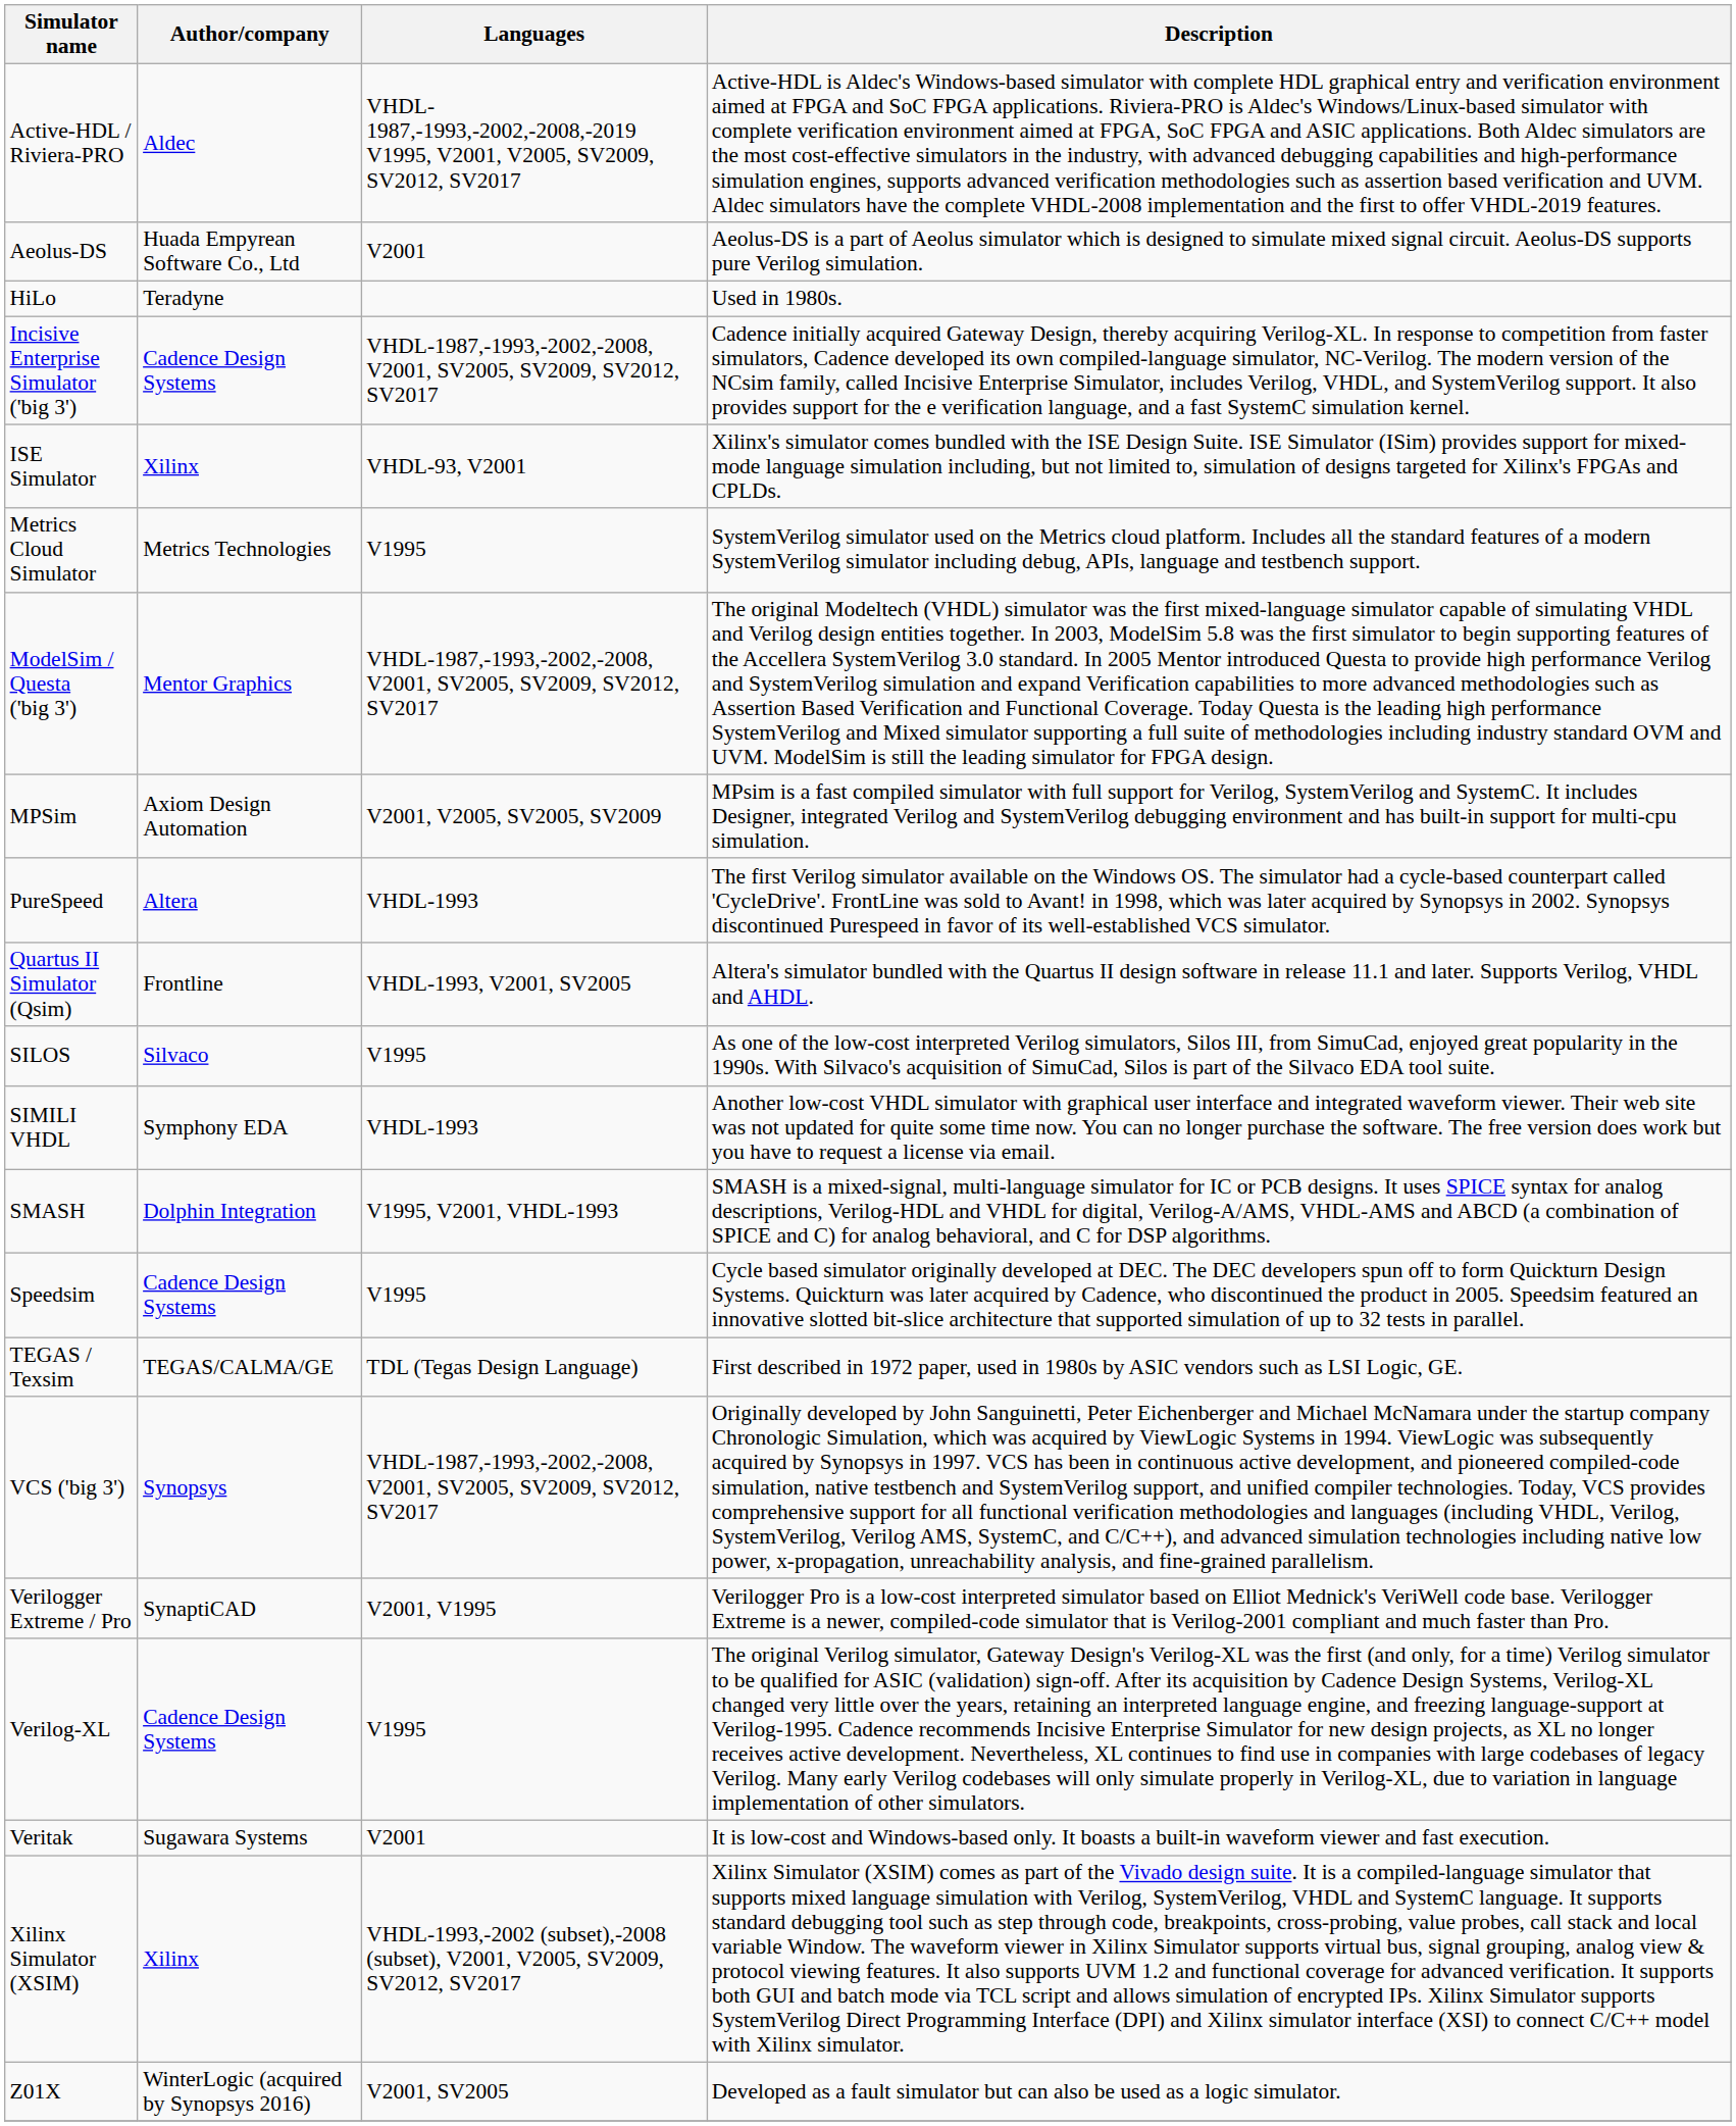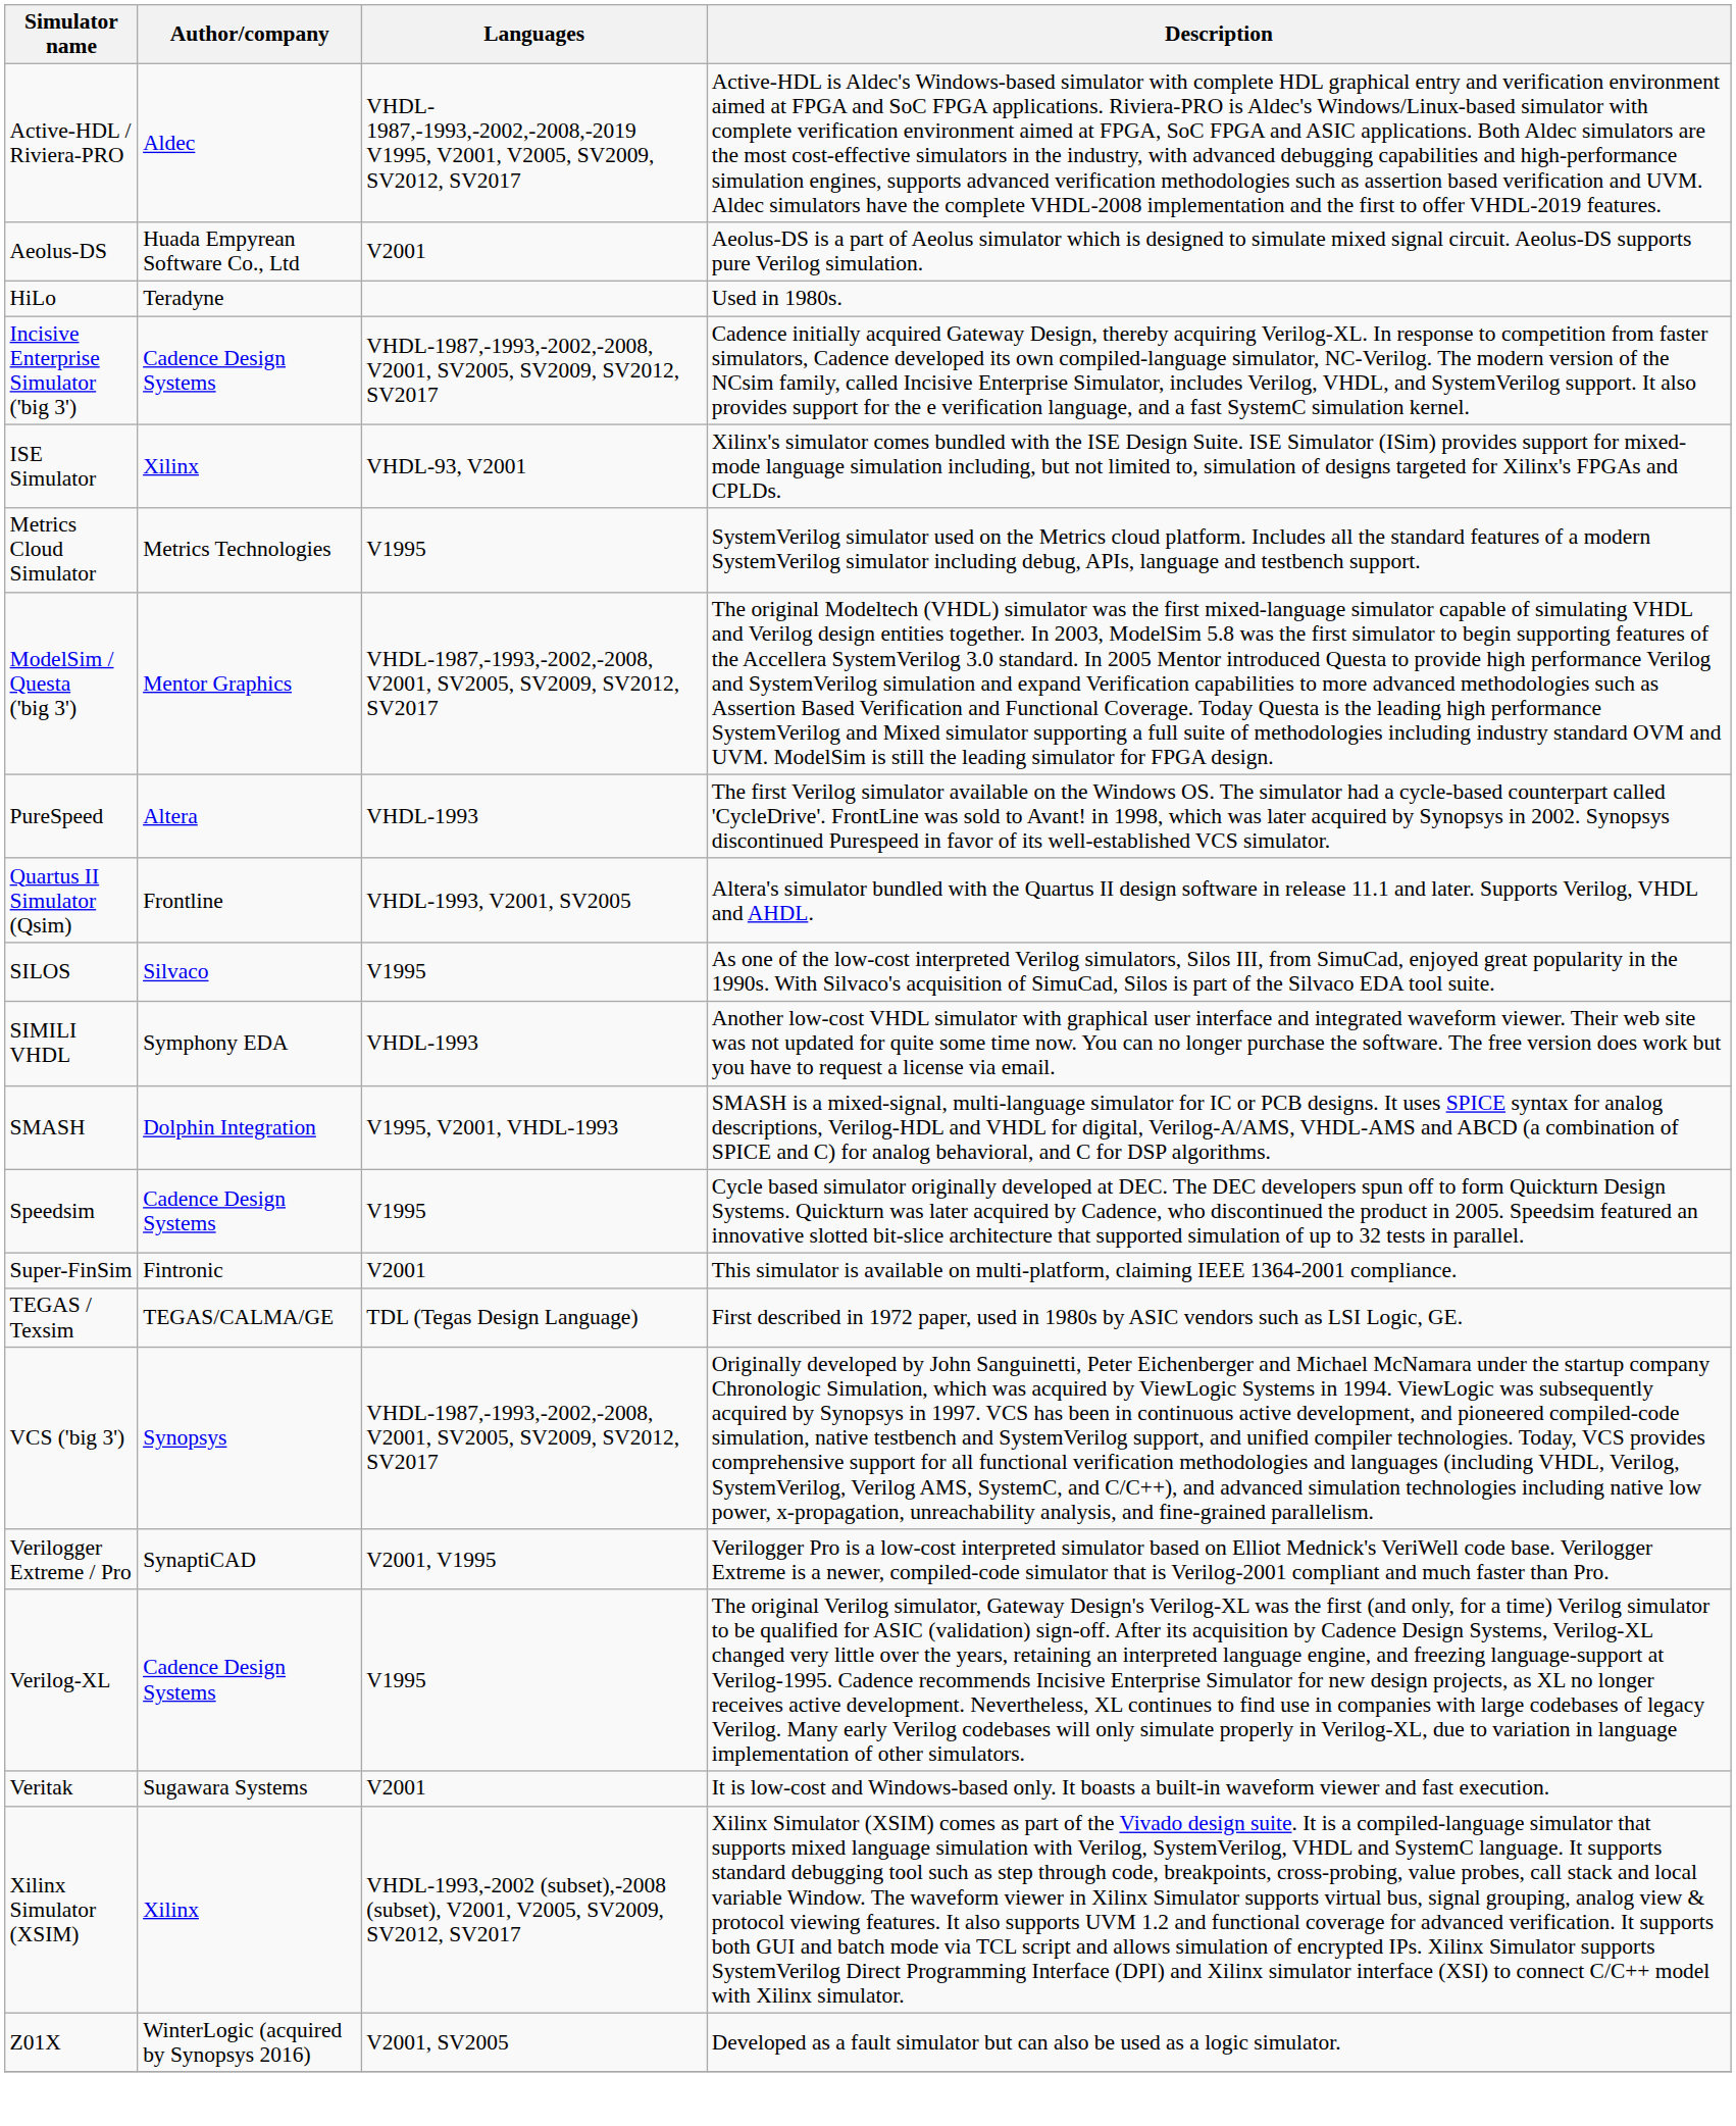- row: MPSim | Axiom Design Automation | V2001, V2005, SV2005, SV2009 | MPsim is a fast compiled simulator with full support for Verilog, SystemVerilog and SystemC. It includes Designer, integrated Verilog and SystemVerilog debugging environment and has built-in support for multi-cpu simulation.
+ row: Super-FinSim | Fintronic | V2001 | This simulator is available on multi-platform, claiming IEEE 1364-2001 compliance.
